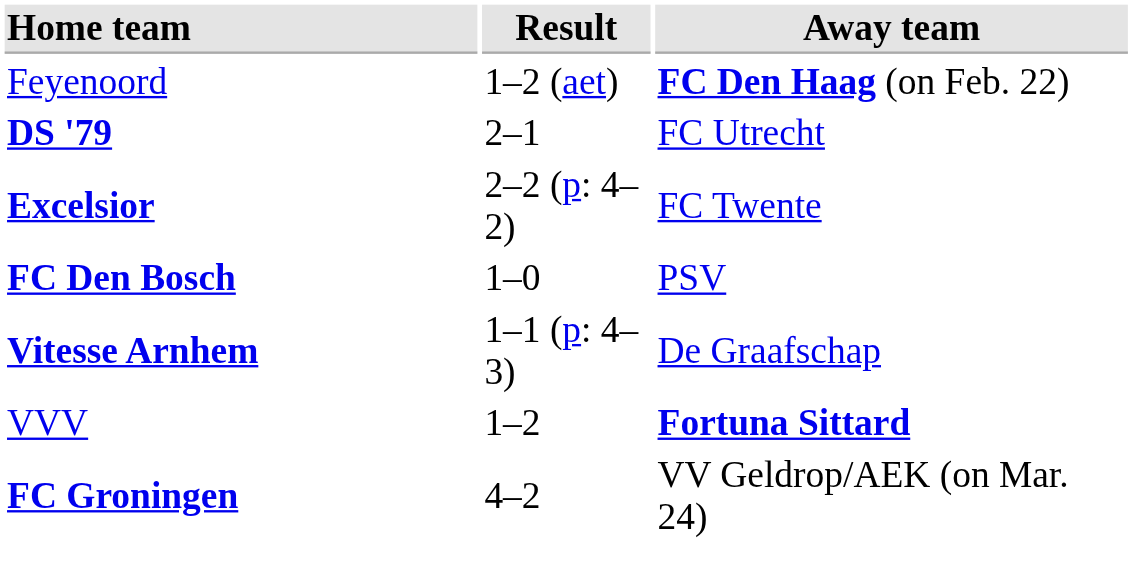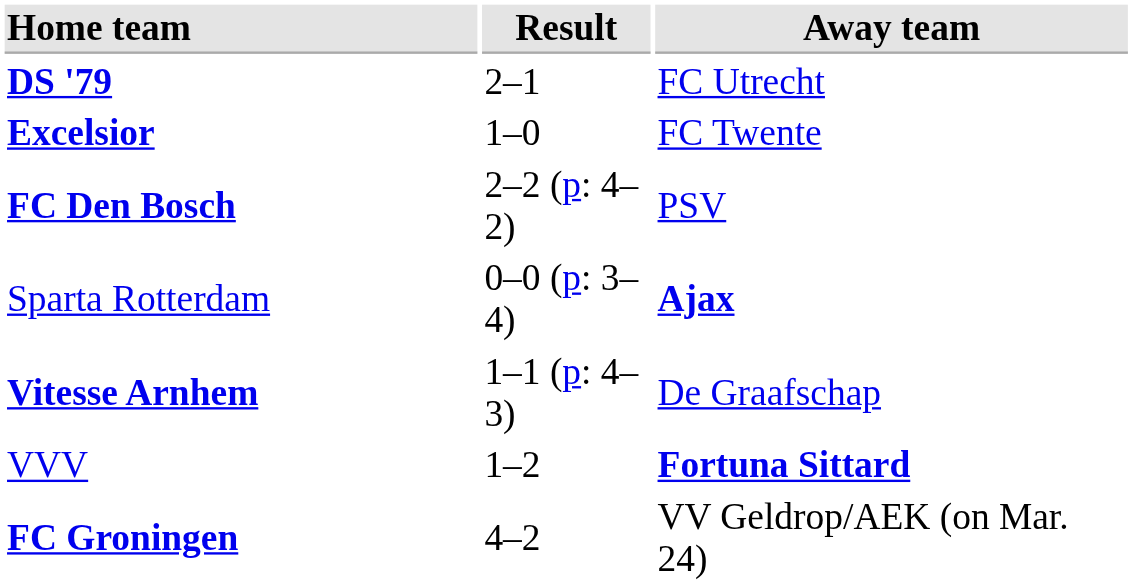- row: Feyenoord | 1–2 (aet) | FC Den Haag (on Feb. 22)
Excelsior | Result: 2–2 (p: 4–2) -> 1–0
FC Den Bosch | Result: 1–0 -> 2–2 (p: 4–2)
+ row: Sparta Rotterdam | 0–0 (p: 3–4) | Ajax
